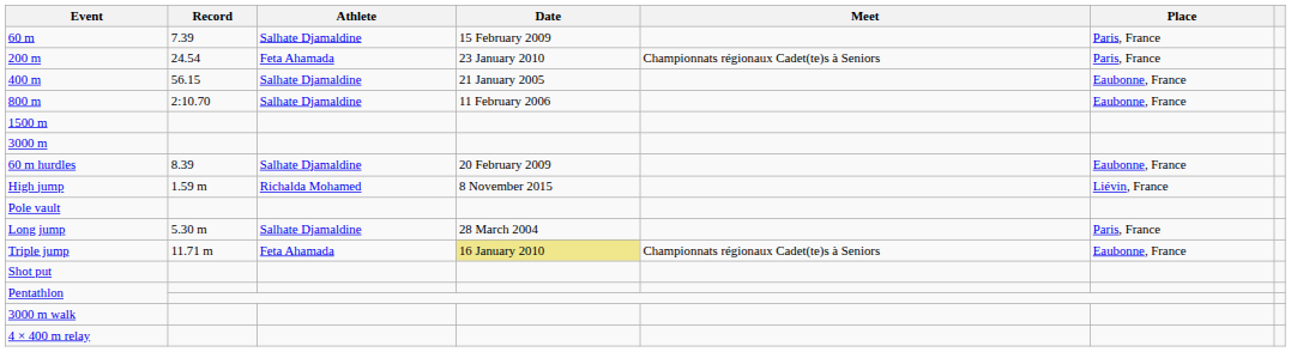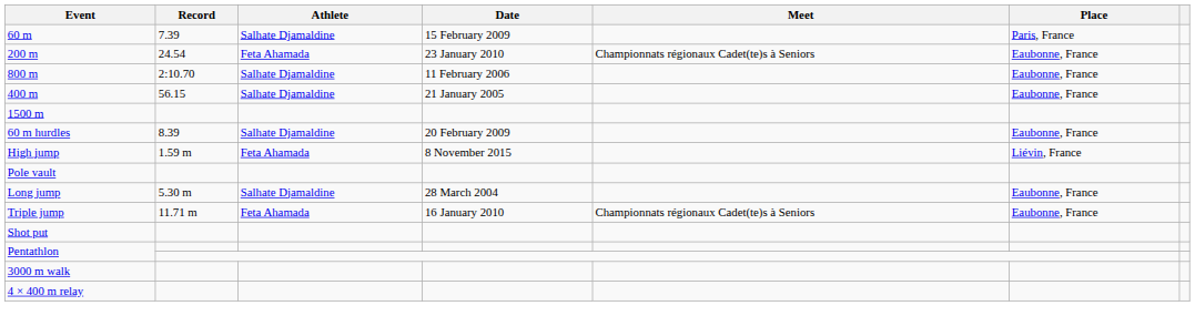200 m | Place: Paris, France -> Eaubonne, France
rows swapped: 400 m <-> 800 m
- row: 3000 m
High jump | Athlete: Richalda Mohamed -> Feta Ahamada
Long jump | Place: Paris, France -> Eaubonne, France
Triple jump | Date: khaki background -> no background
